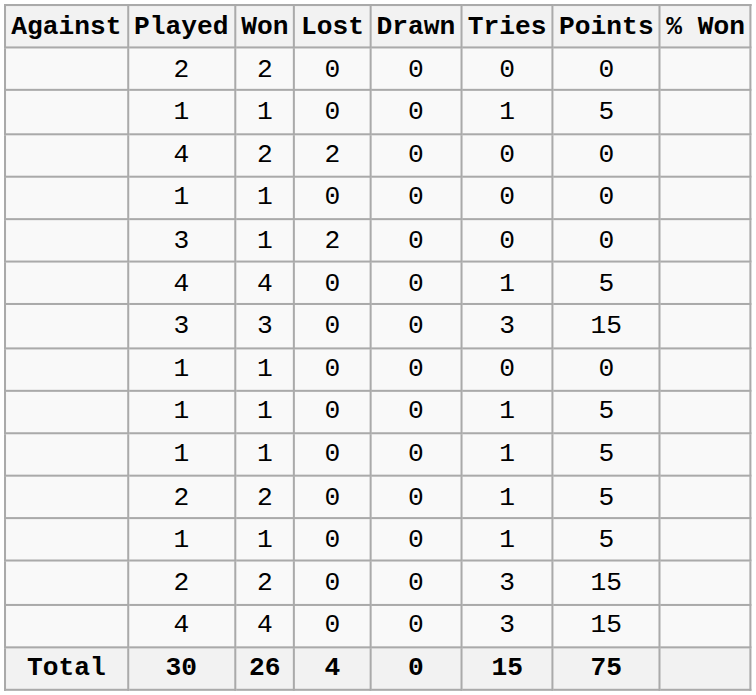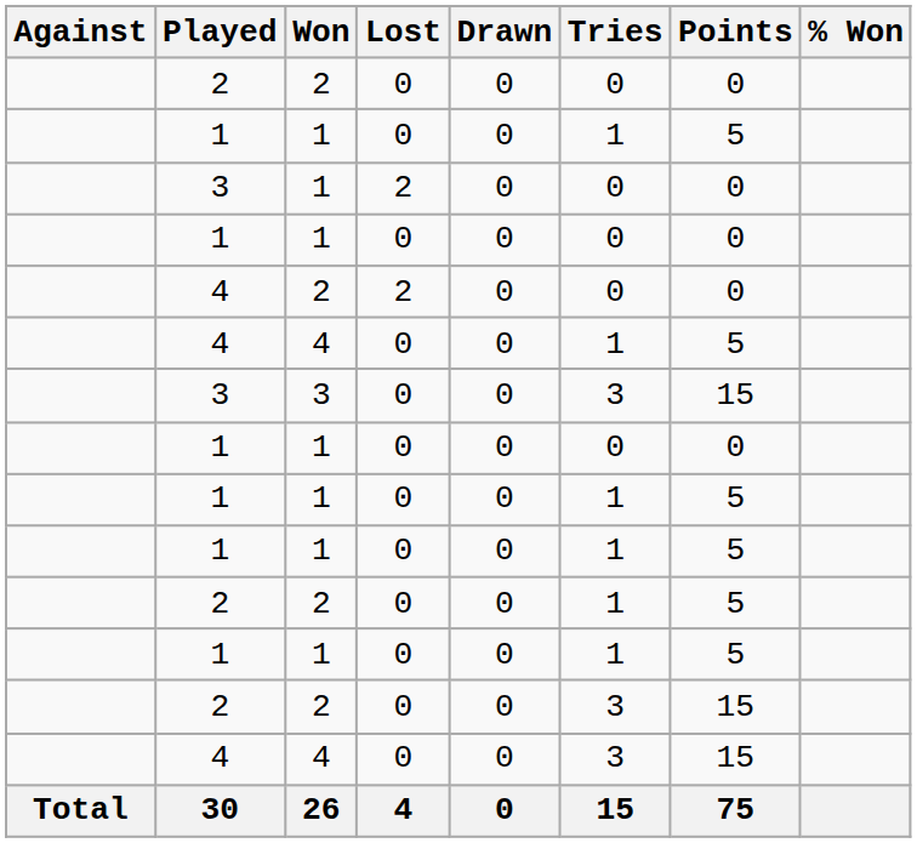rows swapped: 4 / 2 <-> 3 / 1
